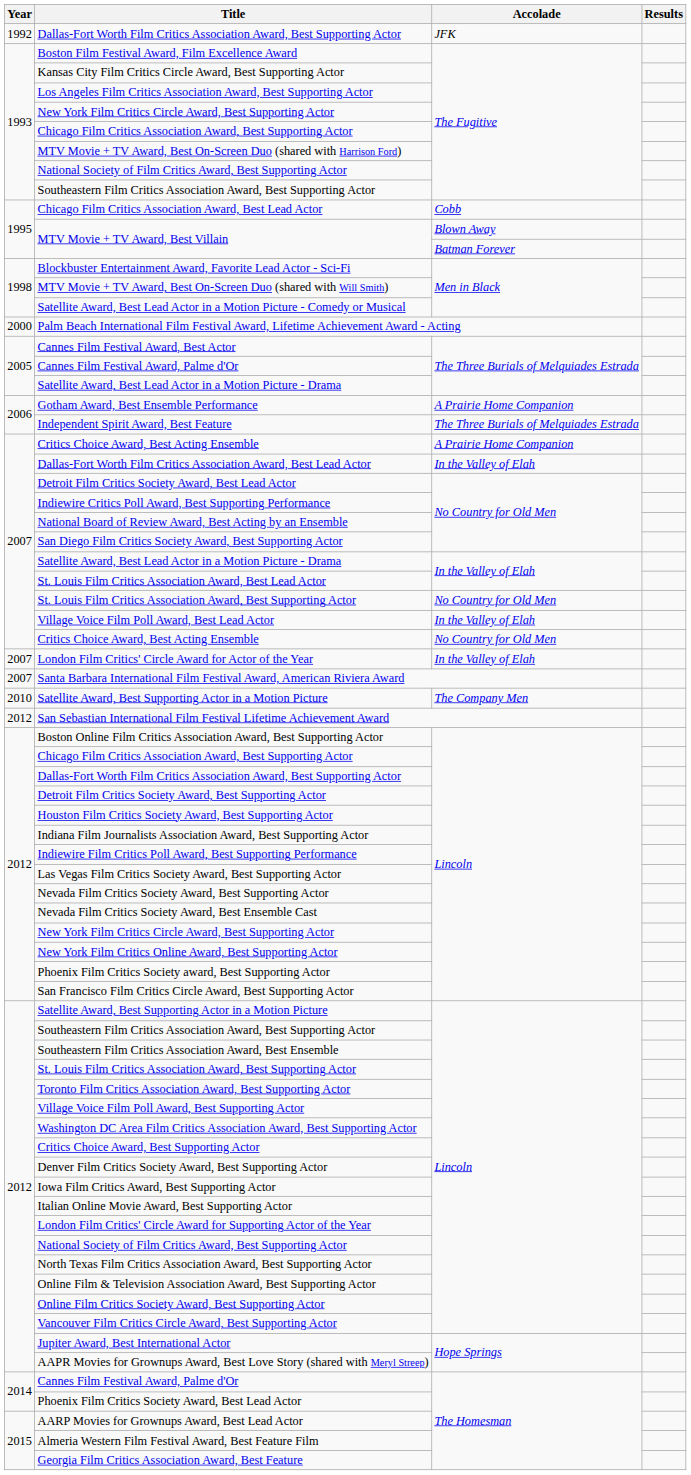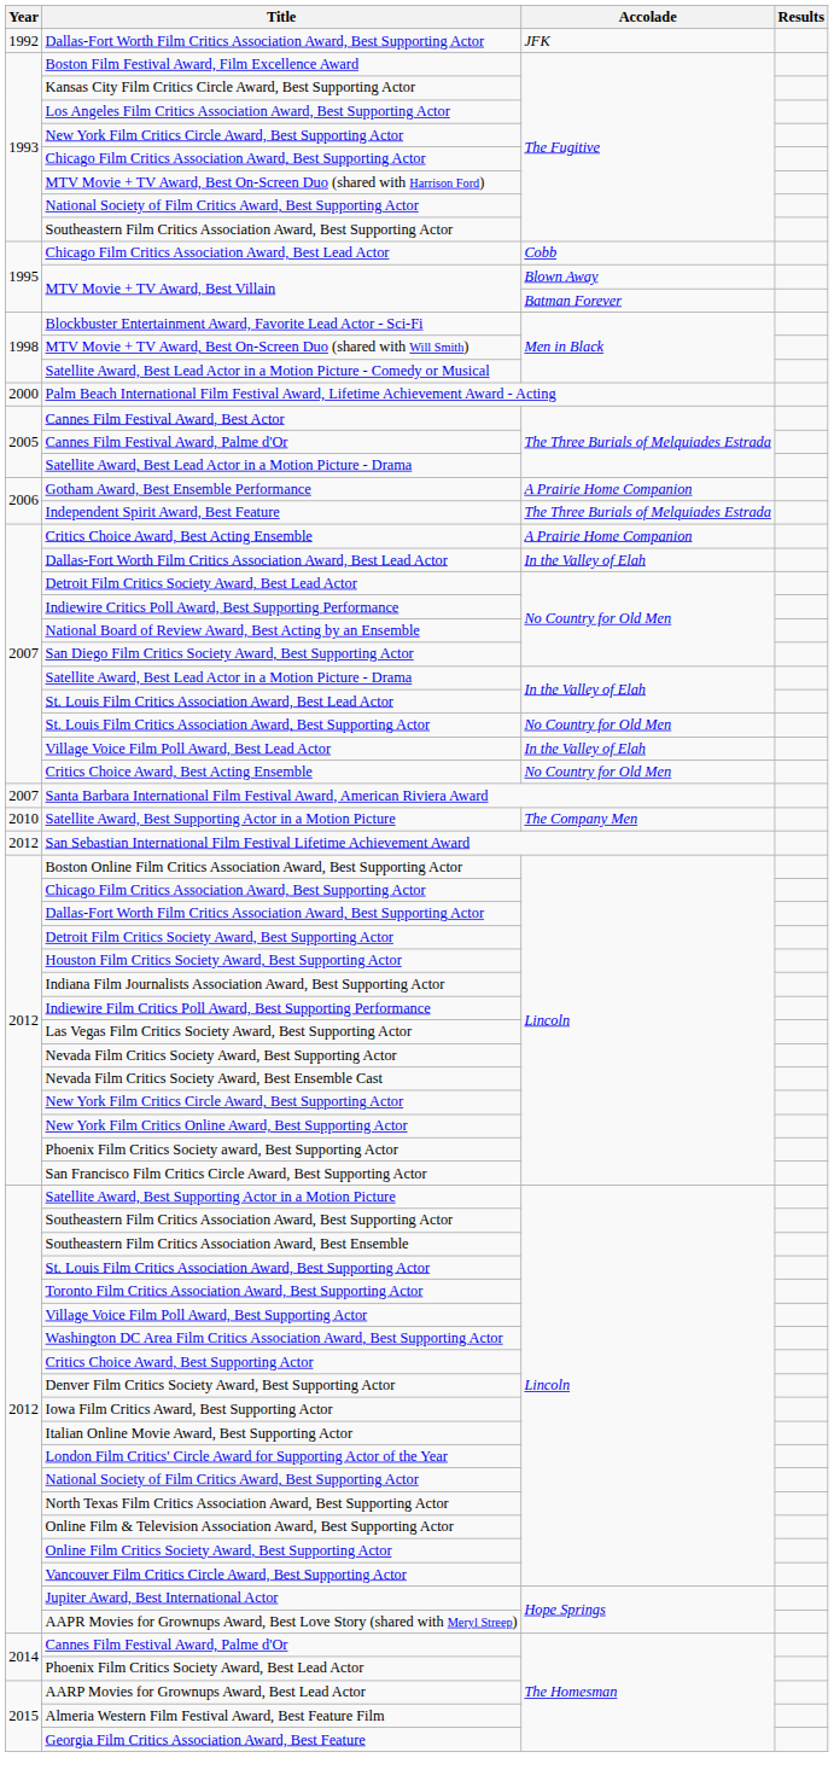- row: 2007 | London Film Critics' Circle Award for Actor of the Year | In the Valley of Elah
